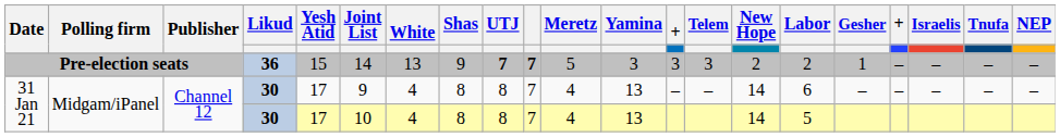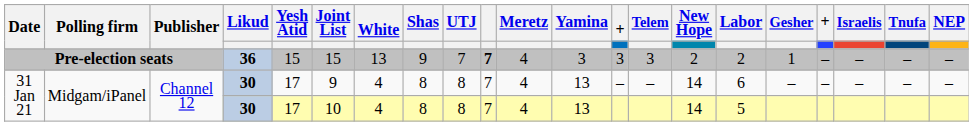Pre-election seats | Joint List: 14 -> 15
Pre-election seats | UTJ: bold -> normal
Pre-election seats | Meretz: 5 -> 4
